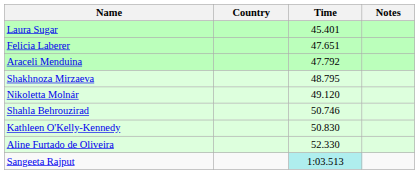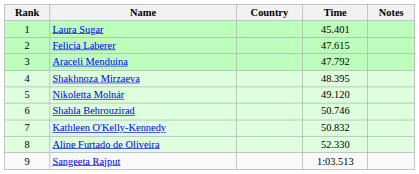+ column: Rank | 1 | 2 | 3 | 4 | 5 | 6 | 7 | 8 | 9
Felicia Laberer | Time: 47.651 -> 47.615
Shakhnoza Mirzaeva | Time: 48.795 -> 48.395
Kathleen O'Kelly-Kennedy | Time: 50.830 -> 50.832
Sangeeta Rajput | Time: paleturquoise background -> no background
